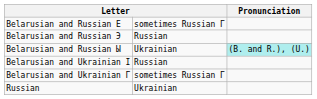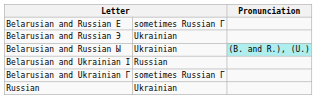Belarusian and Russian Э | column 2: Russian -> Ukrainian
